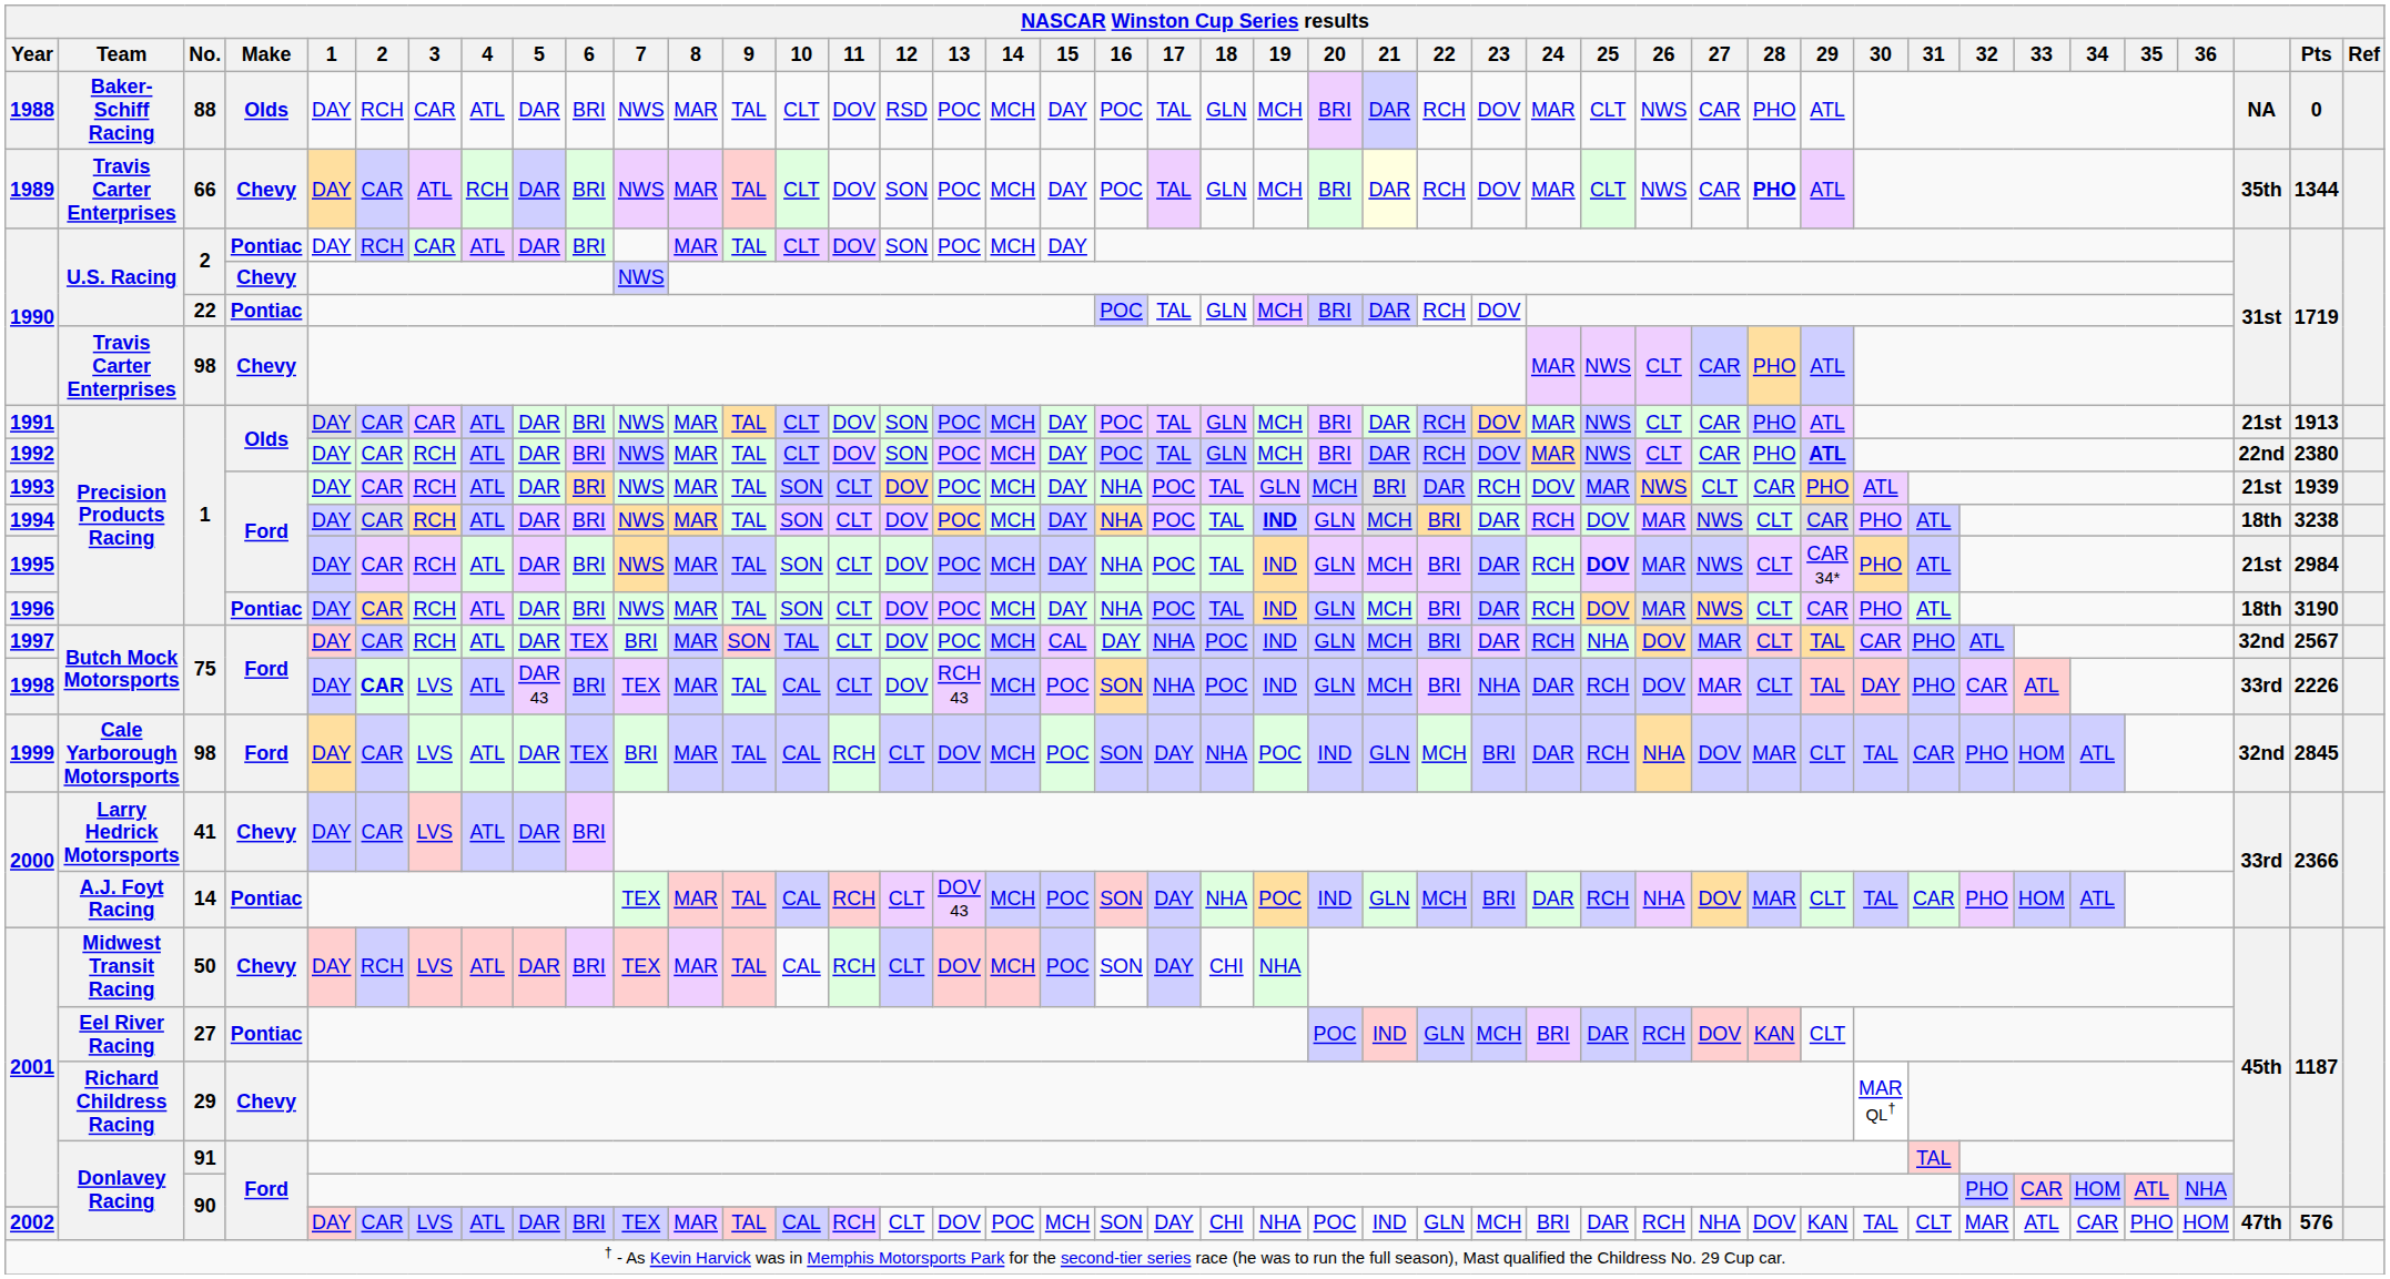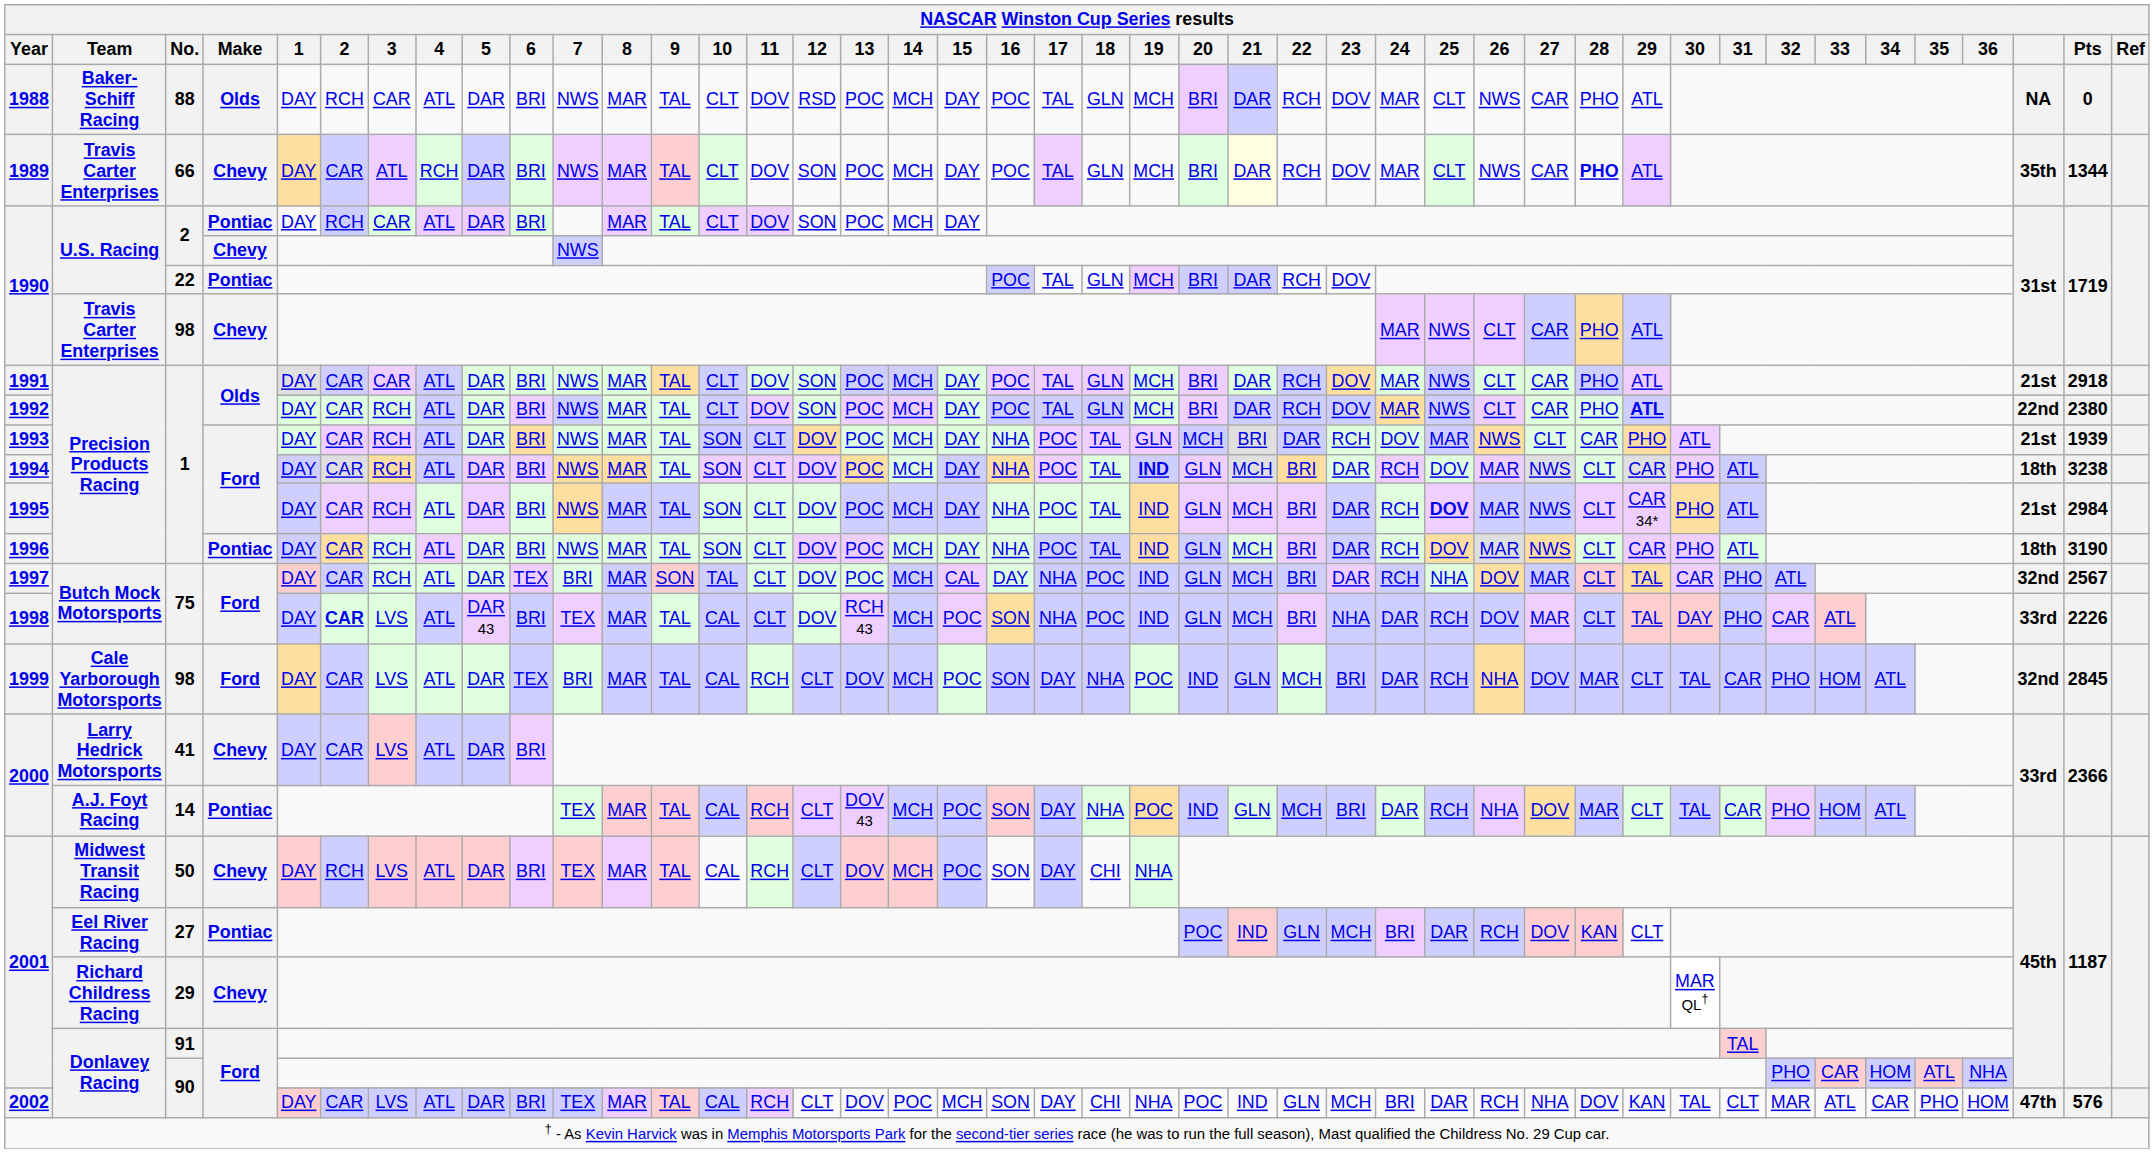1991 | Pts: 1913 -> 2918
